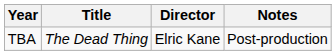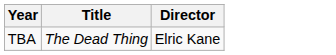- column: Notes | Post-production
